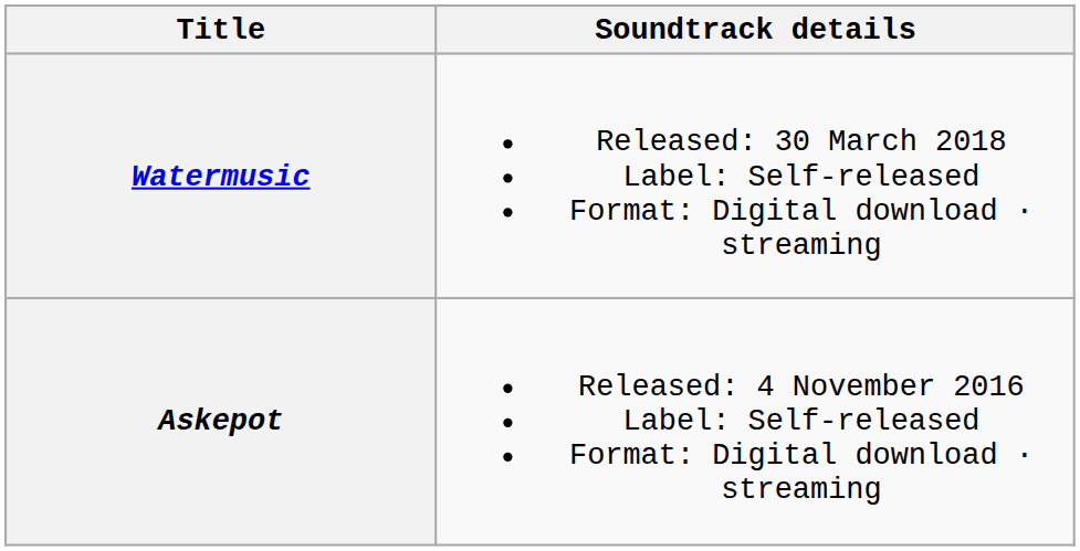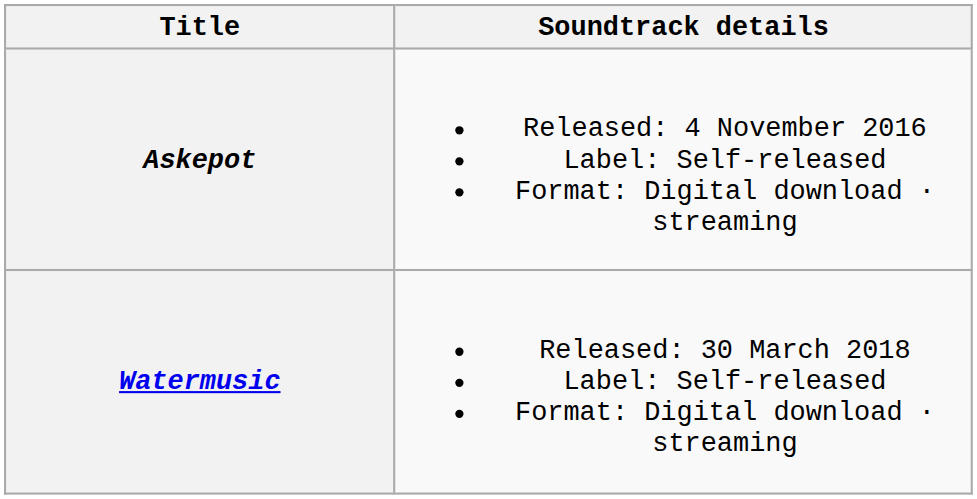rows swapped: Askepot <-> Watermusic
